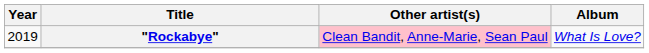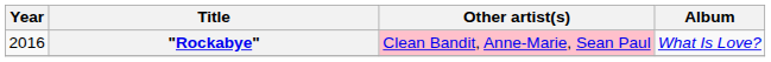"Rockabye" | Year: 2019 -> 2016
